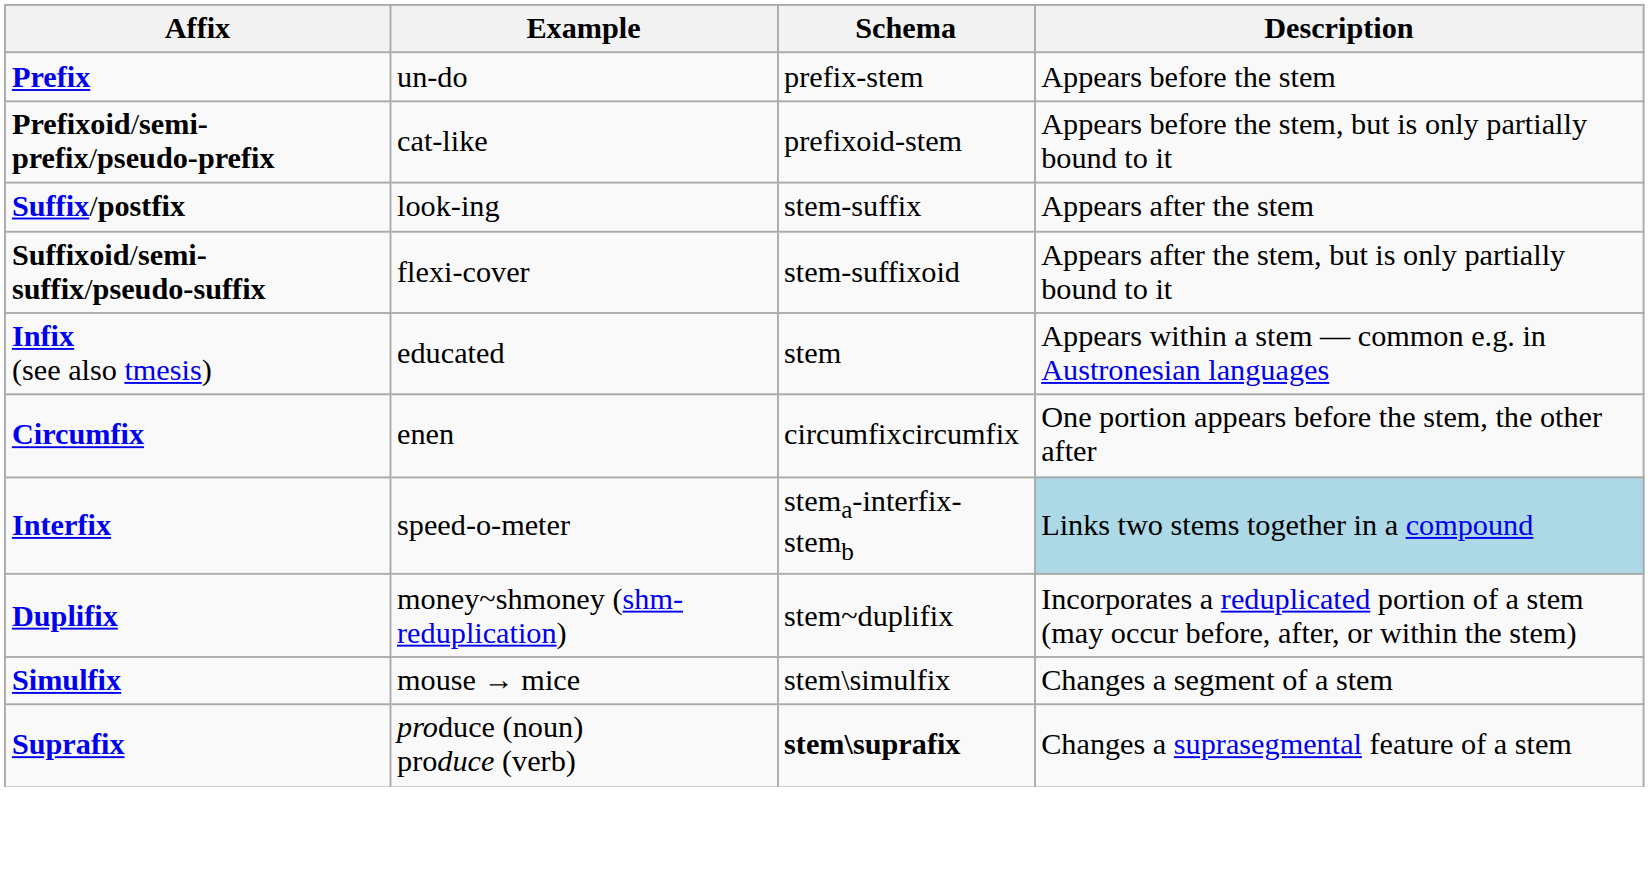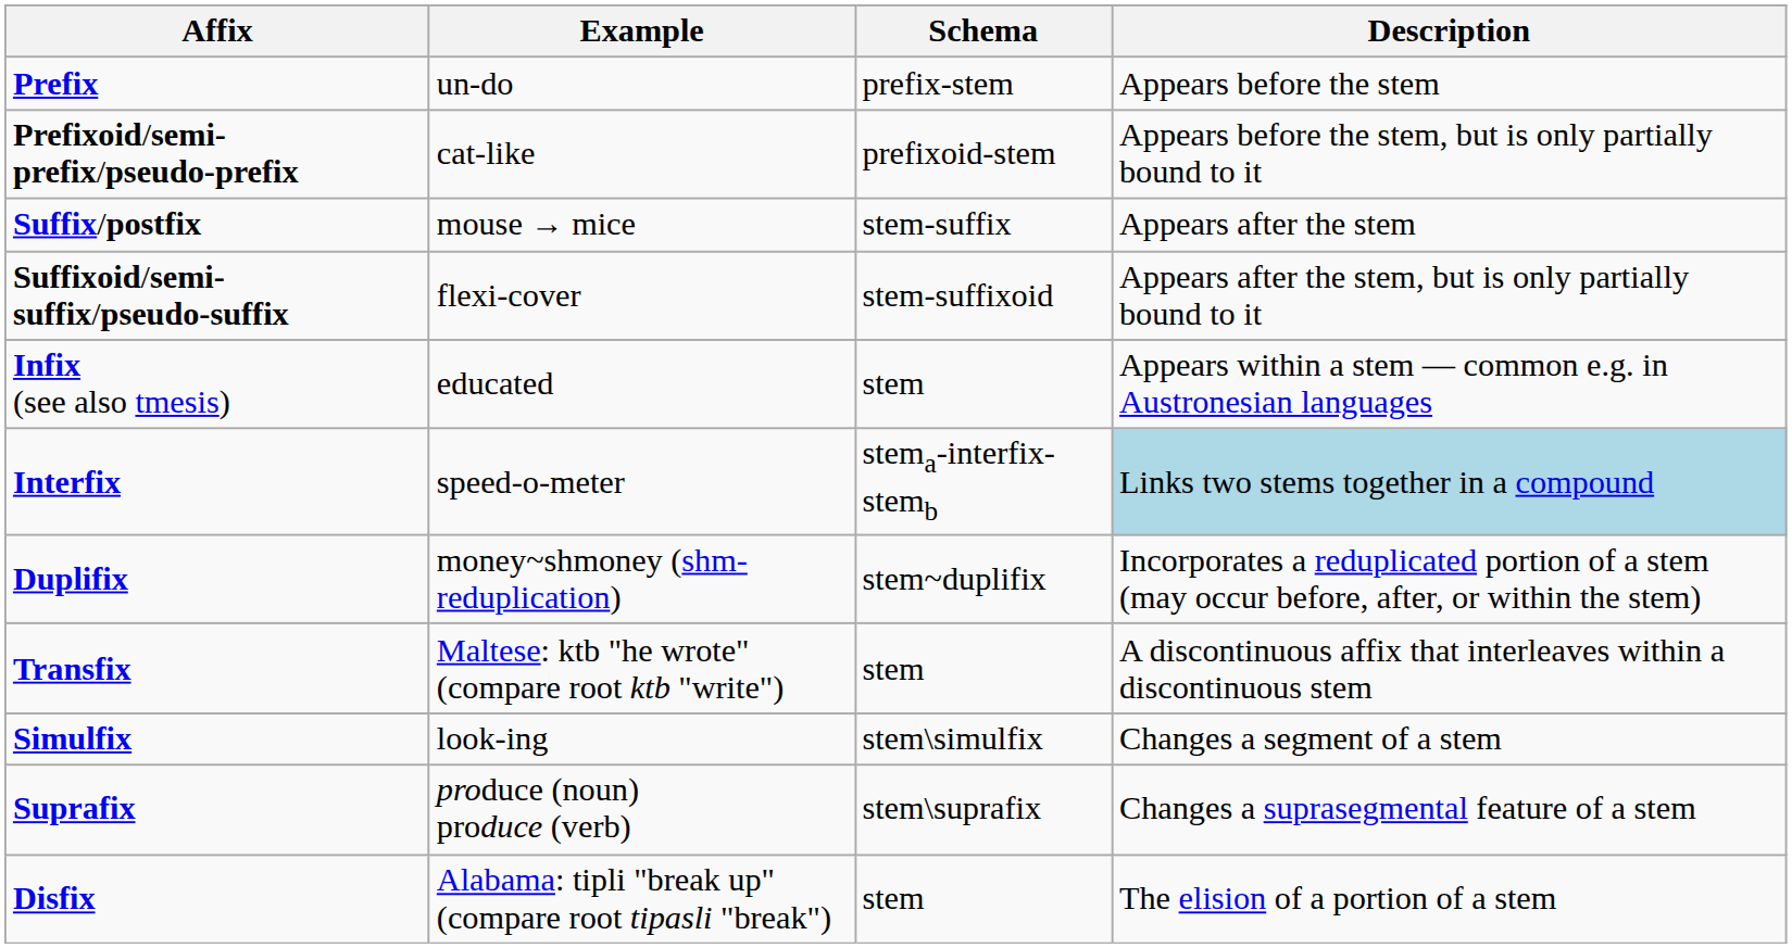Suffix/postfix | Example: look-ing -> mouse → mice
- row: Circumfix | enen | circumfixcircumfix | One portion appears before the stem, the other after
+ row: Transfix | Maltese: ktb "he wrote" (compare root ktb "write") | stem | A discontinuous affix that interleaves within a discontinuous stem
Simulfix | Example: mouse → mice -> look-ing
Suprafix | Schema: bold -> normal
+ row: Disfix | Alabama: tipli "break up" (compare root tipasli "break") | stem | The elision of a portion of a stem
